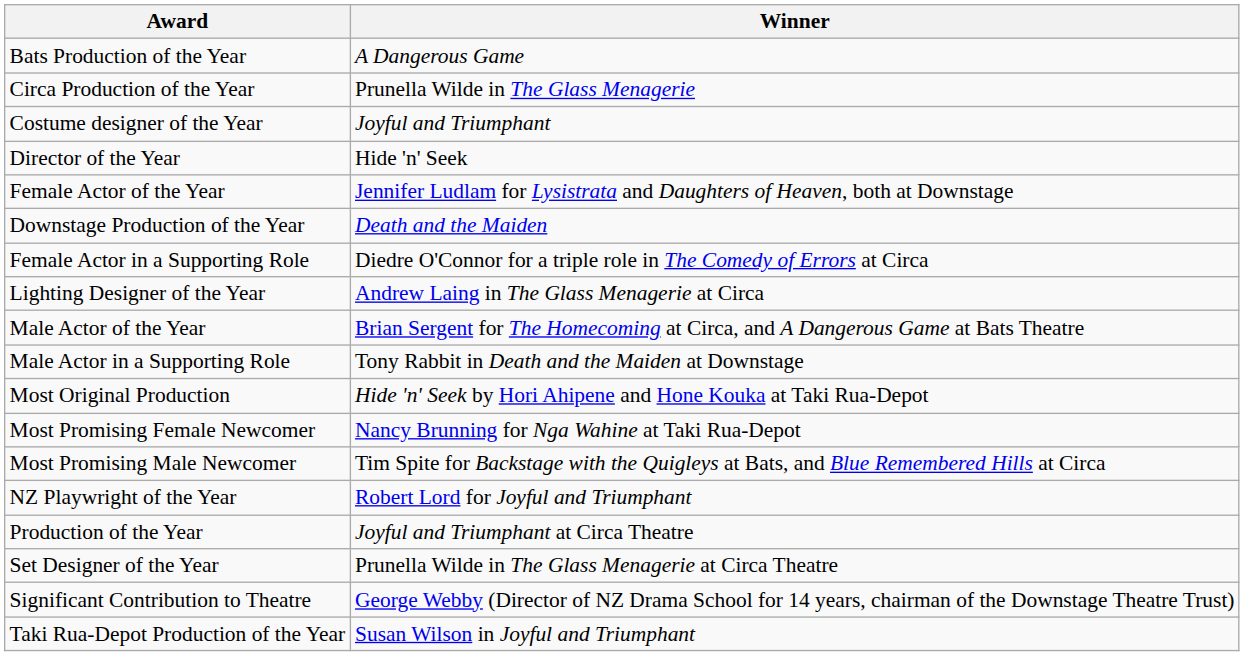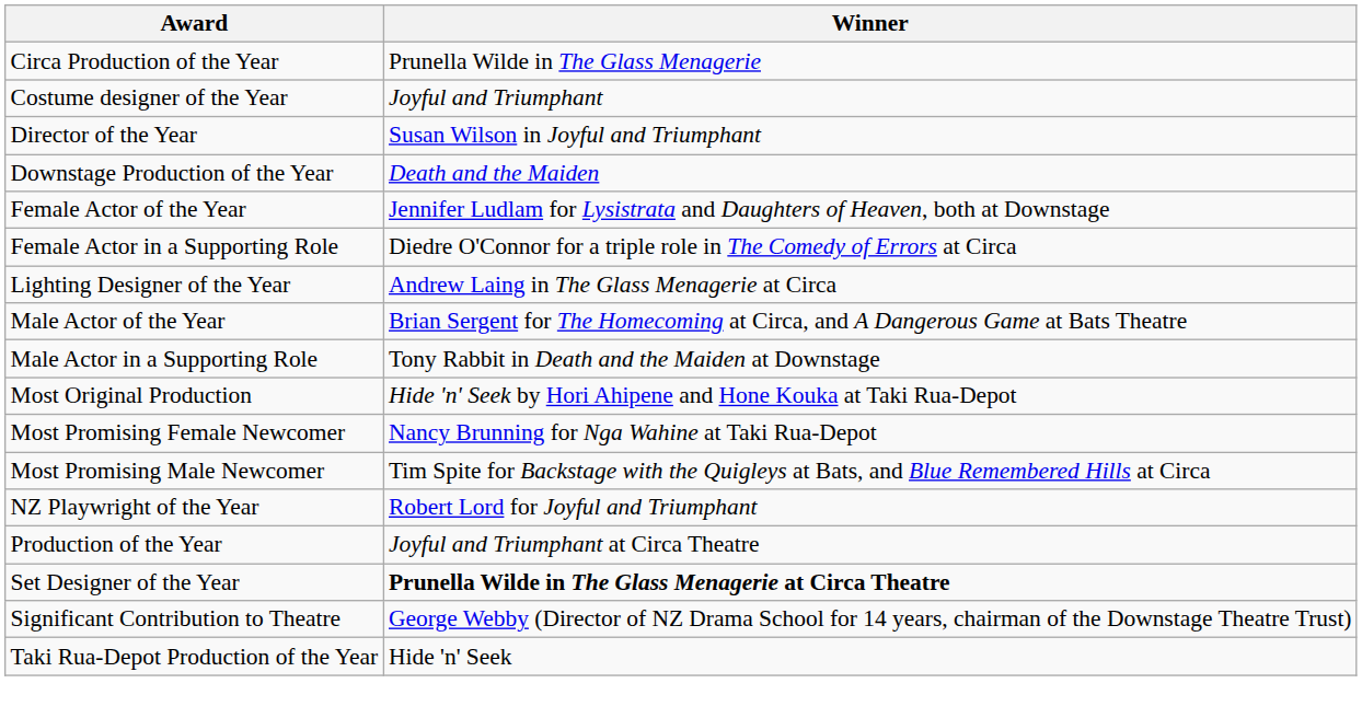- row: Bats Production of the Year | A Dangerous Game
Director of the Year | Winner: Hide 'n' Seek -> Susan Wilson in Joyful and Triumphant
rows swapped: Downstage Production of the Year <-> Female Actor of the Year
Set Designer of the Year | Winner: normal -> bold
Taki Rua-Depot Production of the Year | Winner: Susan Wilson in Joyful and Triumphant -> Hide 'n' Seek
